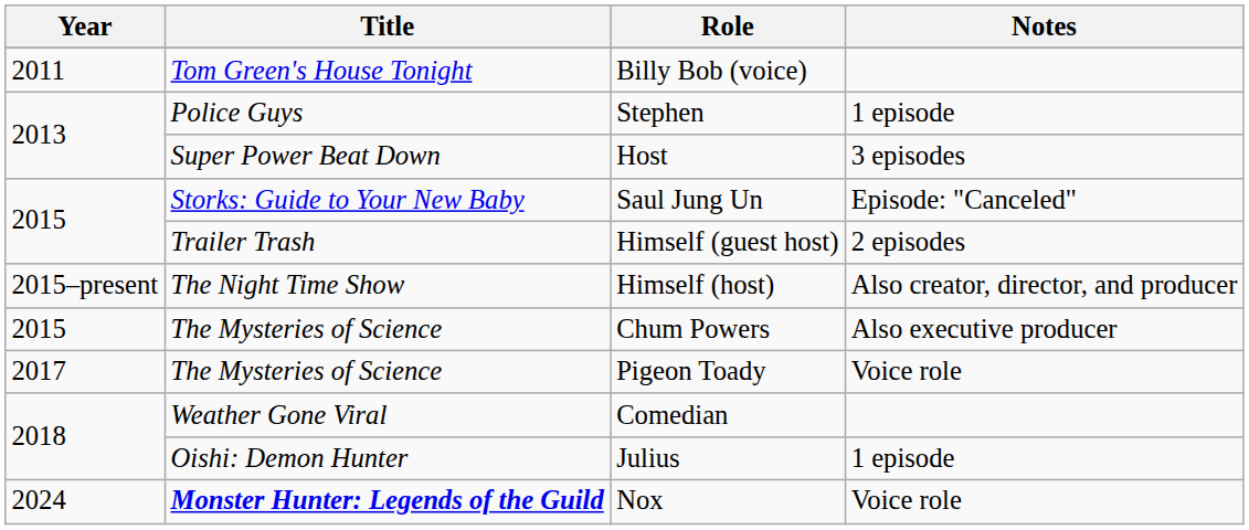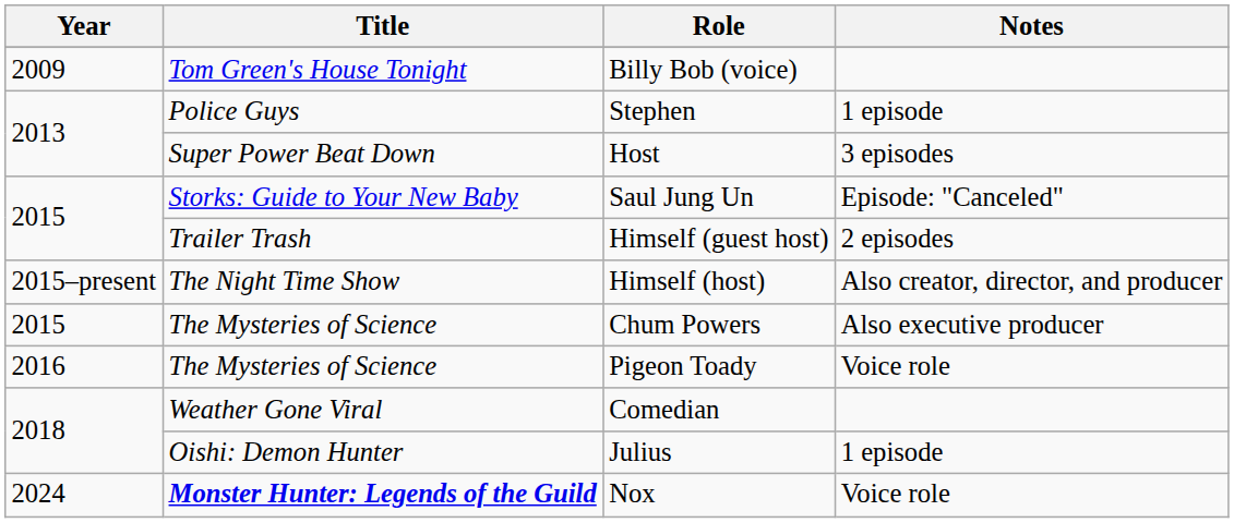Billy Bob (voice) | Year: 2011 -> 2009
Pigeon Toady | Year: 2017 -> 2016
